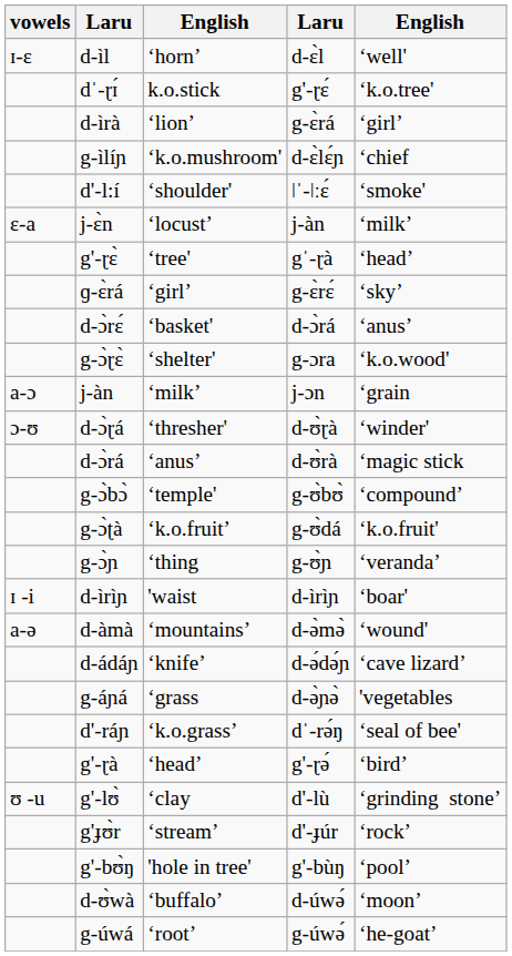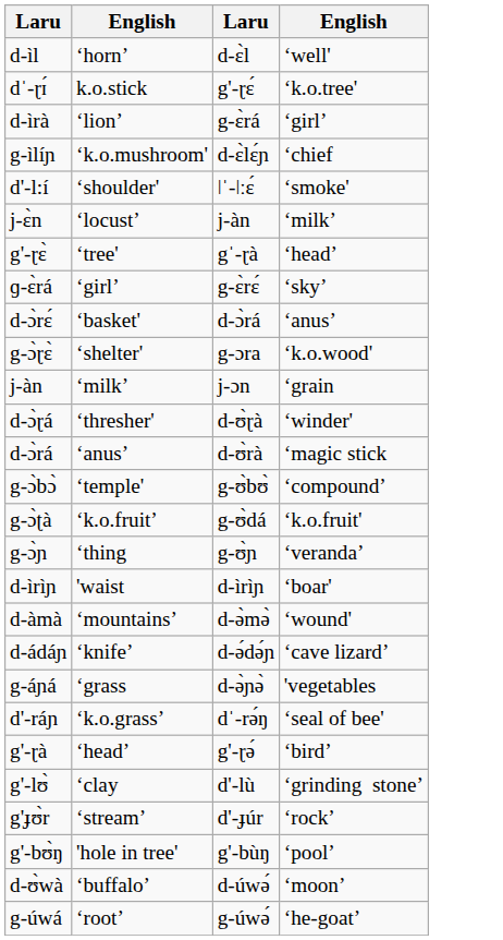- column: vowels | ɪ-ɛ | ɛ-a | a-ɔ | ɔ-ʊ | ɪ -i | a-ə | ʊ -u
